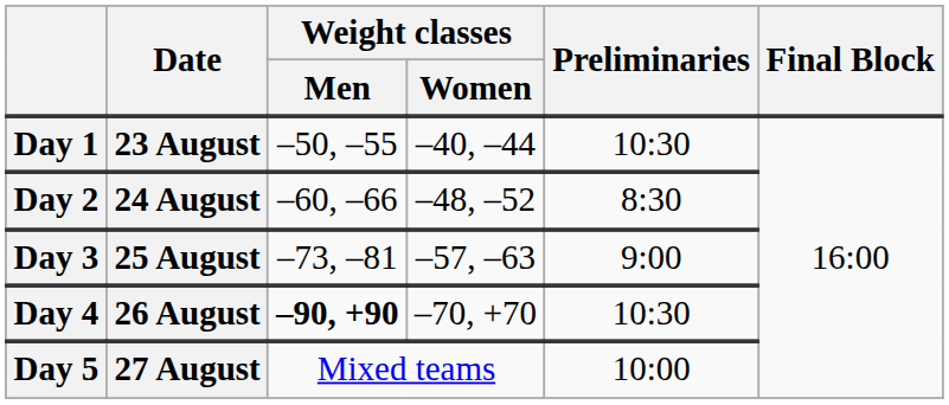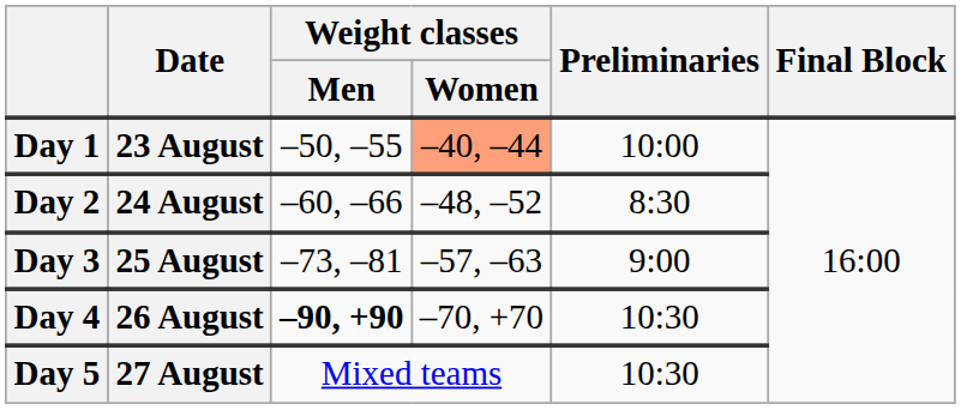Day 1 | Weight classes / Women: no background -> lightsalmon background
Day 1 | Preliminaries: 10:30 -> 10:00
Day 5 | Preliminaries: 10:00 -> 10:30
